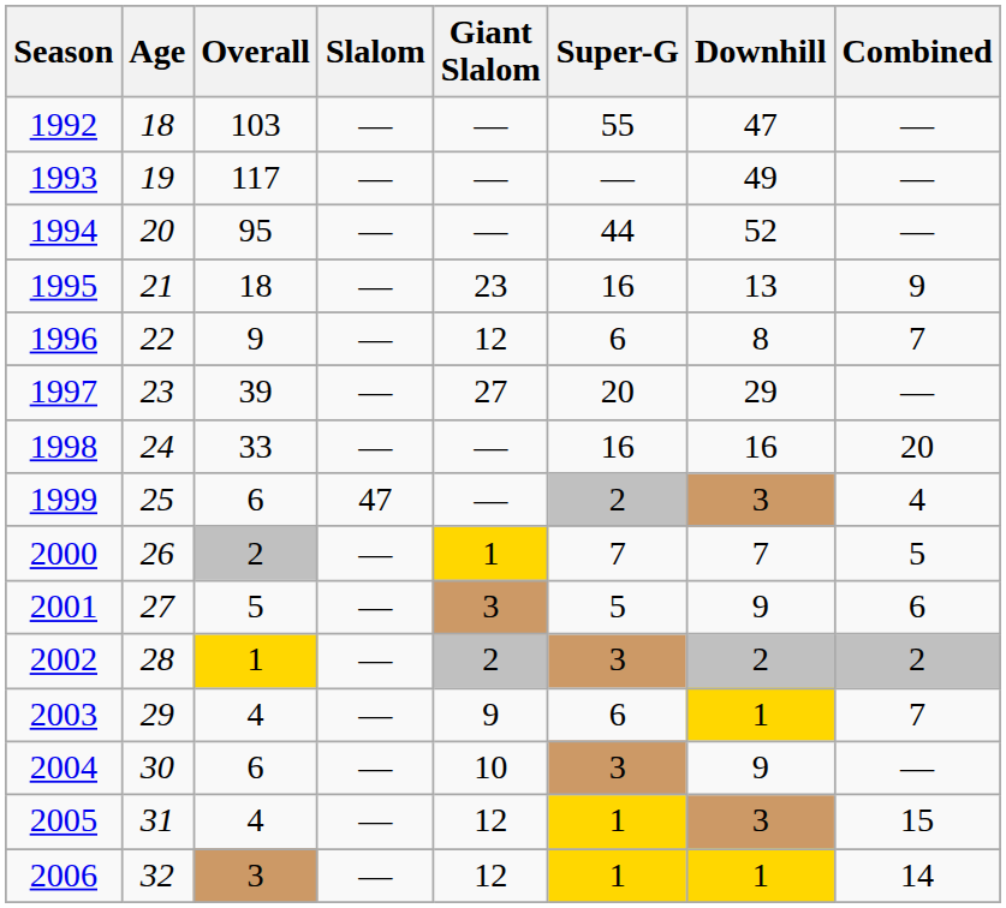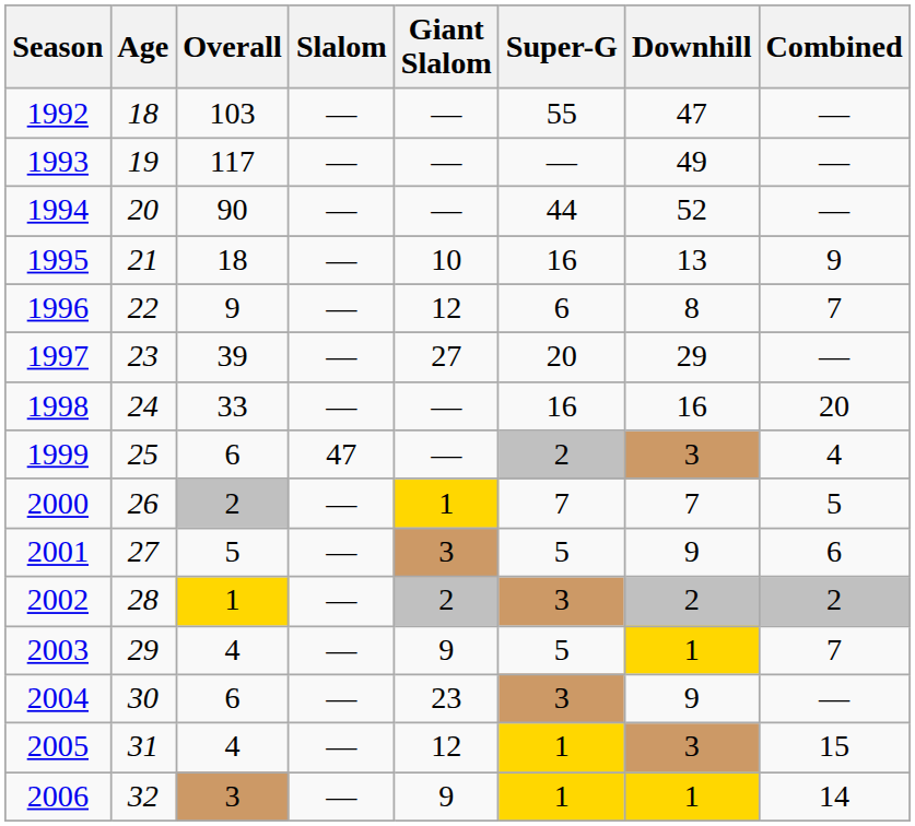1994 | Overall: 95 -> 90
1995 | Giant Slalom: 23 -> 10
2003 | Super-G: 6 -> 5
2004 | Giant Slalom: 10 -> 23
2006 | Giant Slalom: 12 -> 9
